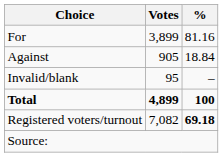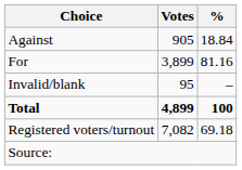rows swapped: For <-> Against
Registered voters/turnout | %: bold -> normal
